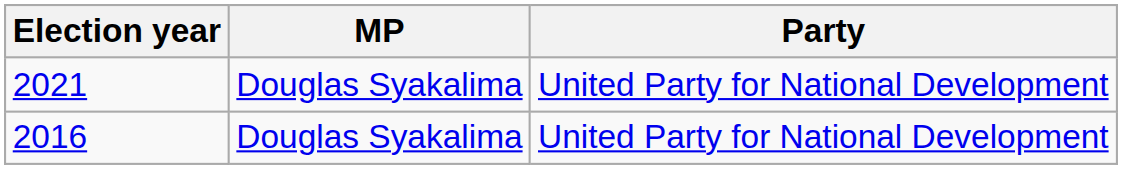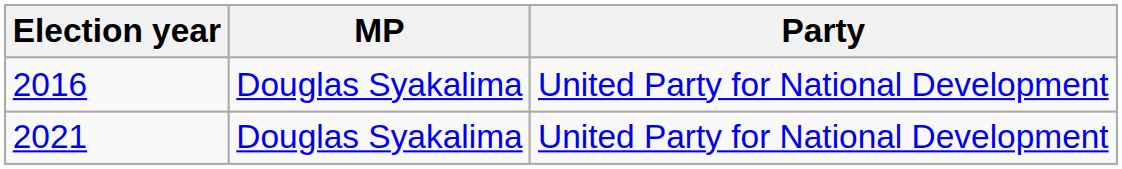rows swapped: 2016 <-> 2021
